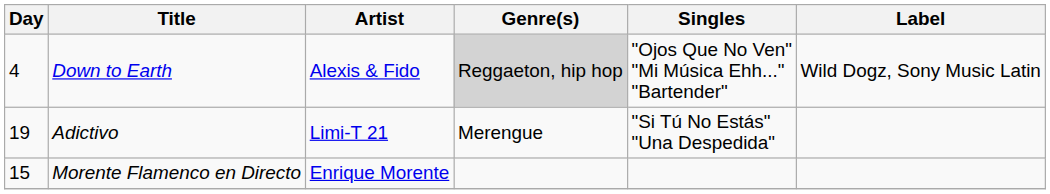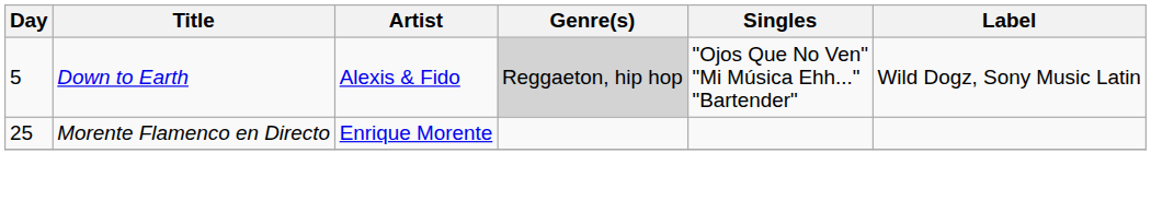Down to Earth | Day: 4 -> 5
- row: 19 | Adictivo | Limi-T 21 | Merengue | "Si Tú No Estás" "Una Despedida"
Morente Flamenco en Directo | Day: 15 -> 25
